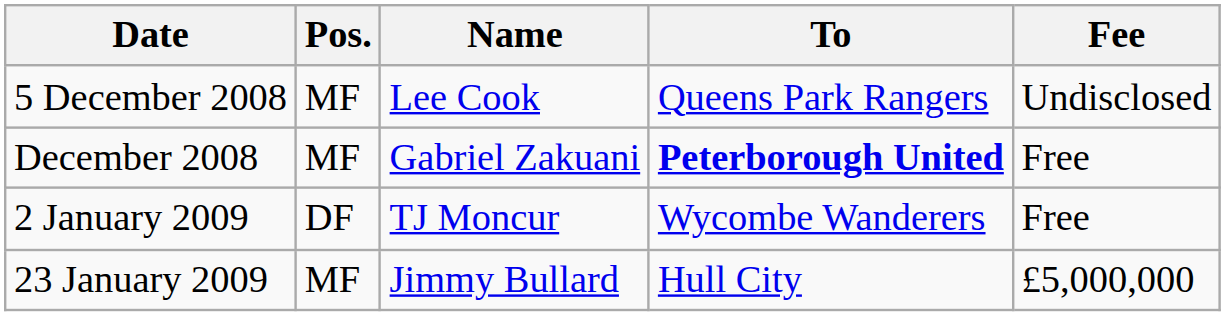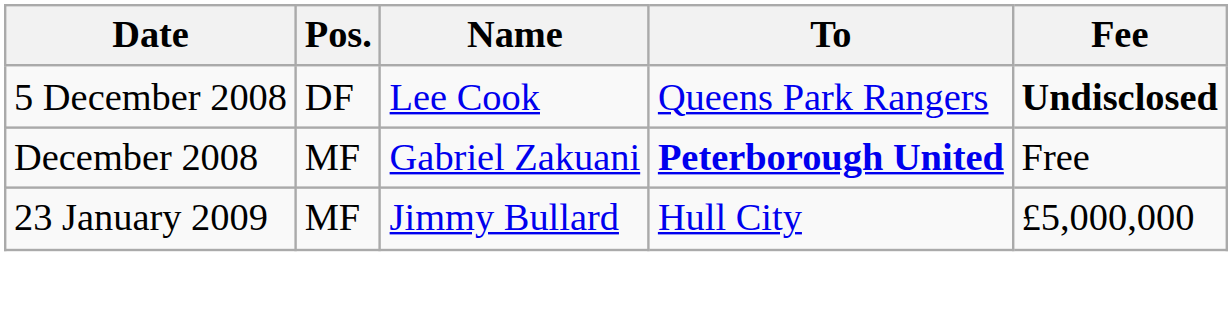5 December 2008 | Pos.: MF -> DF
5 December 2008 | Fee: normal -> bold
- row: 2 January 2009 | DF | TJ Moncur | Wycombe Wanderers | Free
